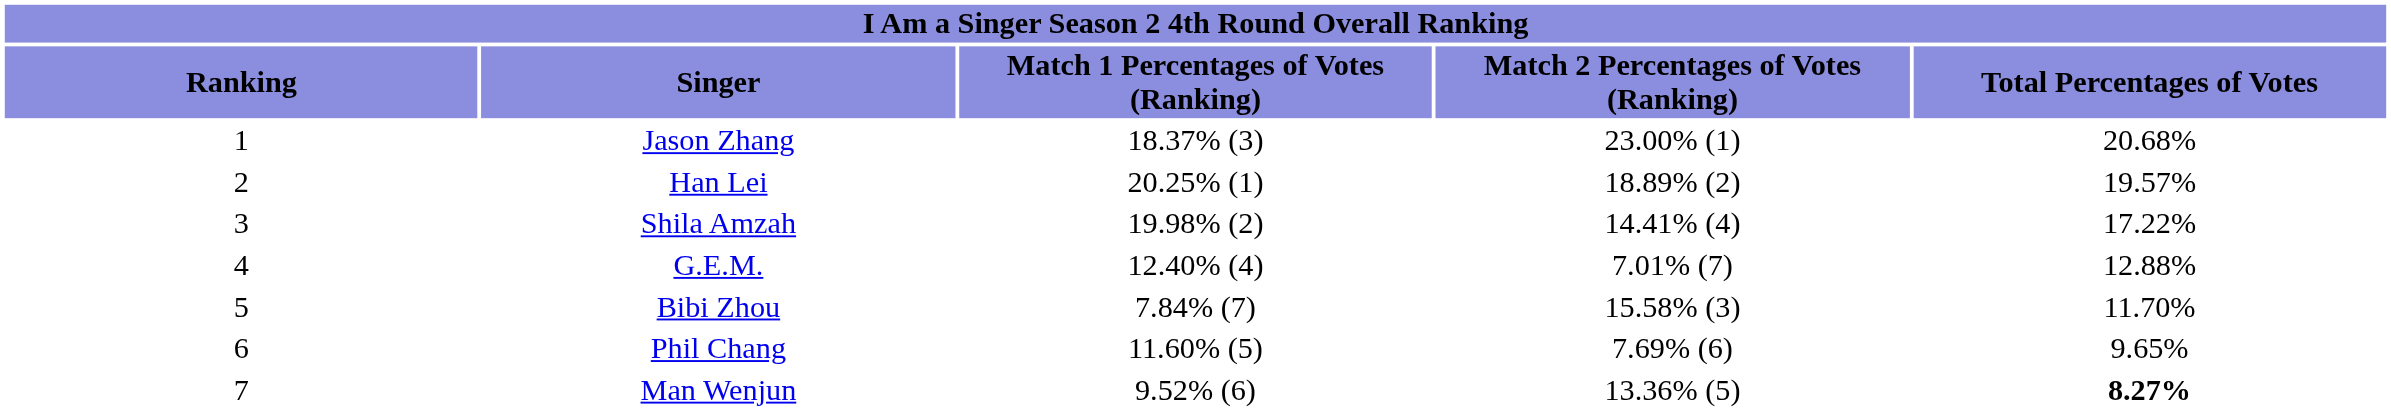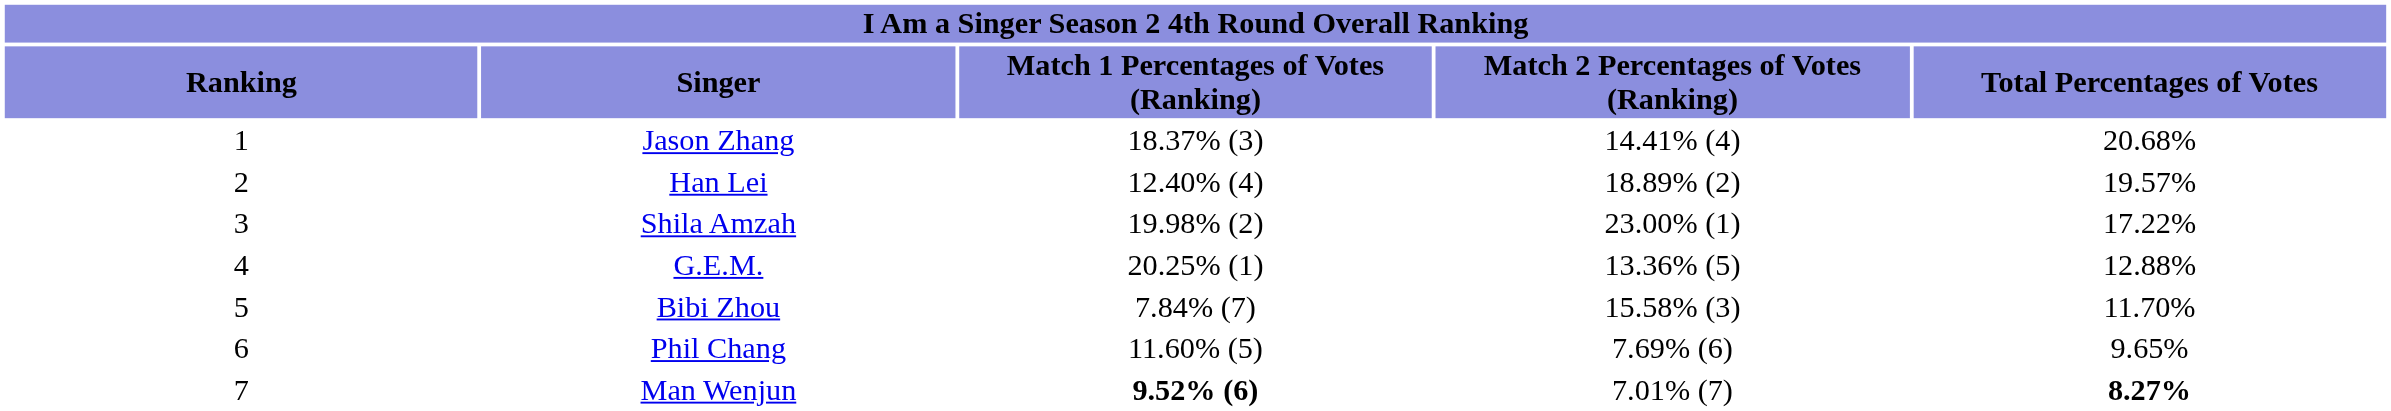Jason Zhang | column 4: 23.00% (1) -> 14.41% (4)
Han Lei | column 3: 20.25% (1) -> 12.40% (4)
Shila Amzah | column 4: 14.41% (4) -> 23.00% (1)
G.E.M. | column 3: 12.40% (4) -> 20.25% (1)
G.E.M. | column 4: 7.01% (7) -> 13.36% (5)
Man Wenjun | column 3: normal -> bold
Man Wenjun | column 4: 13.36% (5) -> 7.01% (7)
